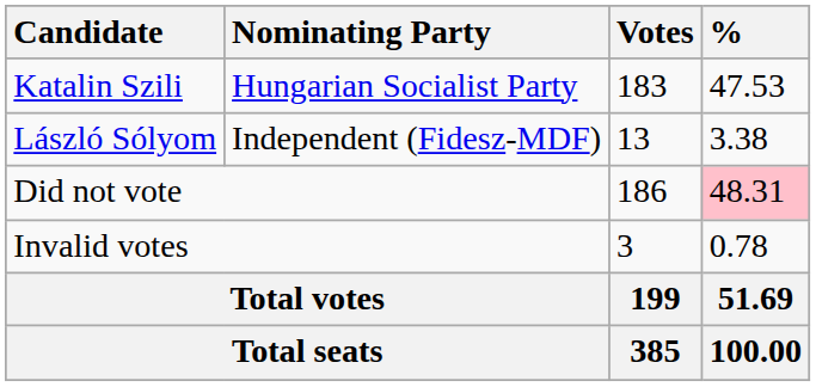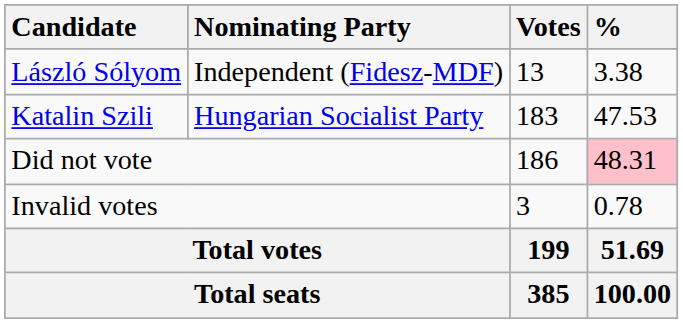rows swapped: Katalin Szili <-> László Sólyom
